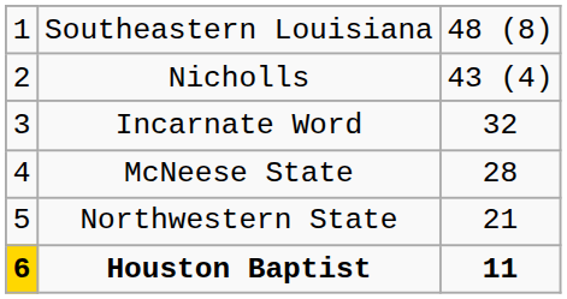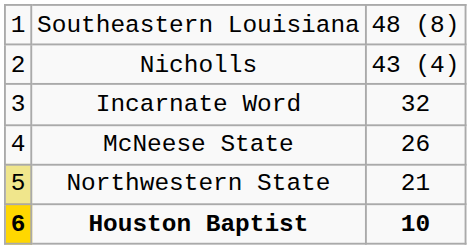McNeese State | column 3: 28 -> 26
Northwestern State | column 1: no background -> khaki background
Houston Baptist | column 3: 11 -> 10
